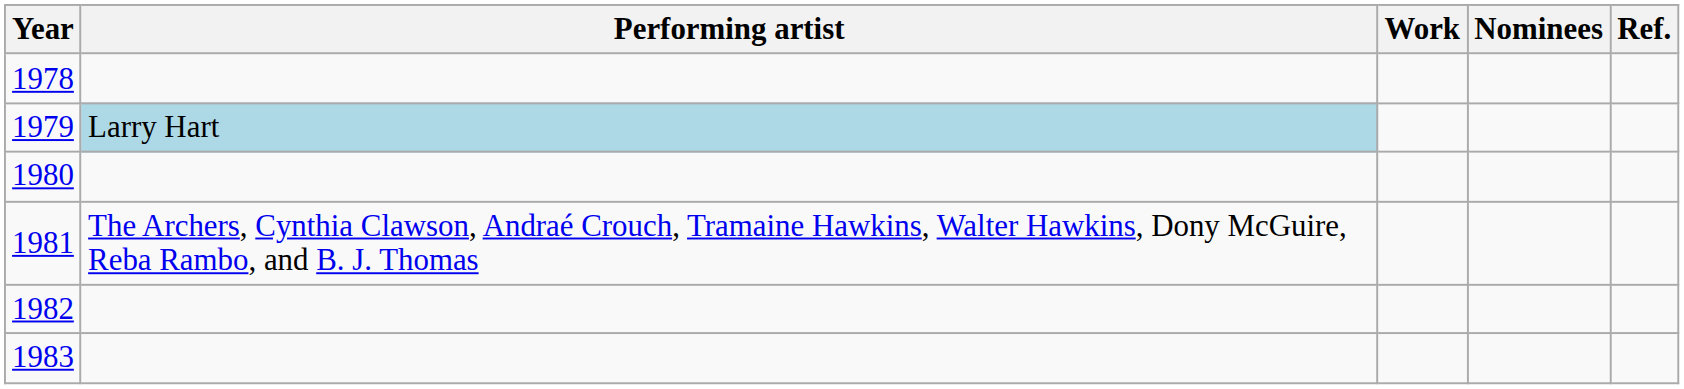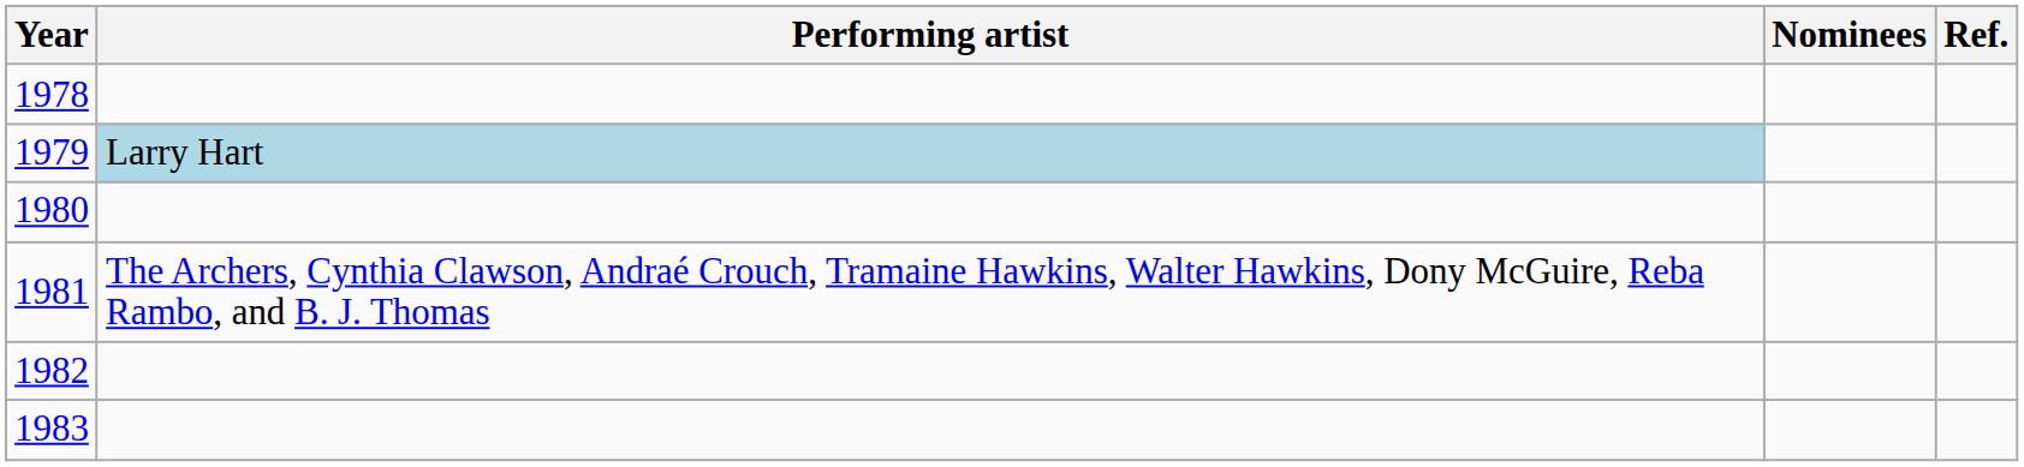- column: Work
